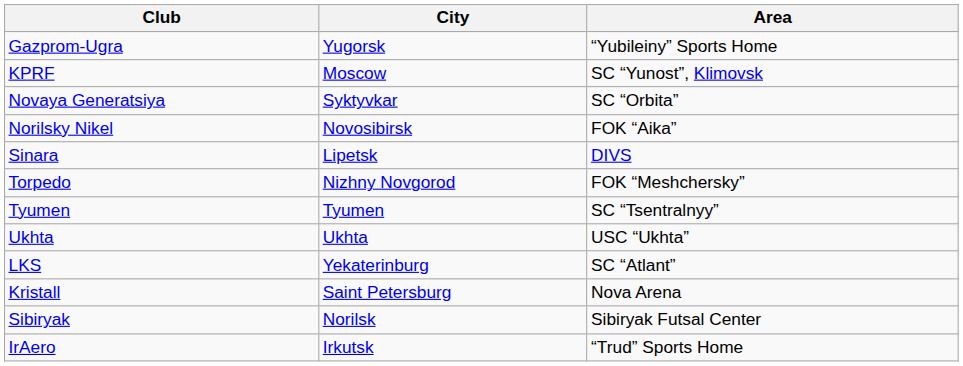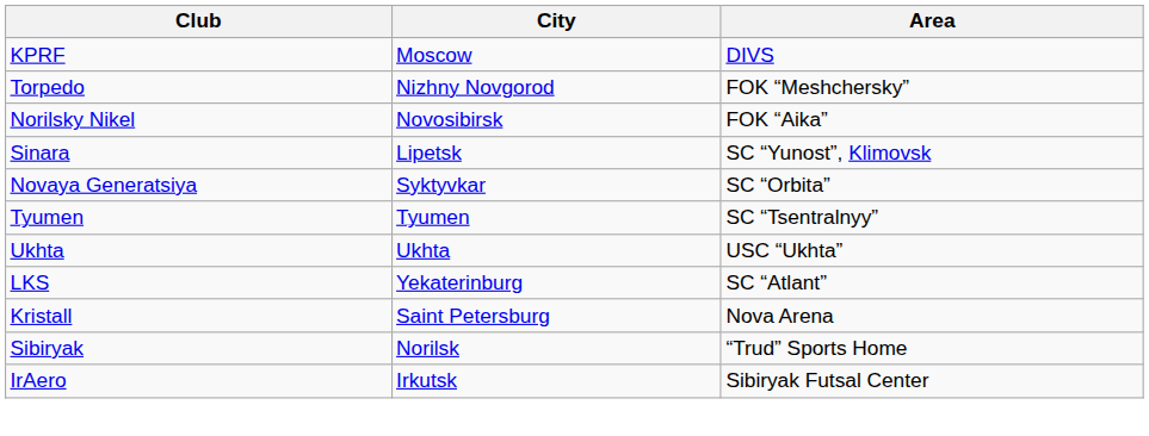- row: Gazprom-Ugra | Yugorsk | “Yubileiny” Sports Home
KPRF | Area: SC “Yunost”, Klimovsk -> DIVS
rows swapped: Novaya Generatsiya <-> Torpedo
Sinara | Area: DIVS -> SC “Yunost”, Klimovsk
Sibiryak | Area: Sibiryak Futsal Center -> “Trud” Sports Home
IrAero | Area: “Trud” Sports Home -> Sibiryak Futsal Center
